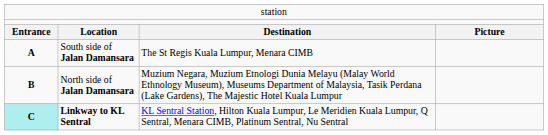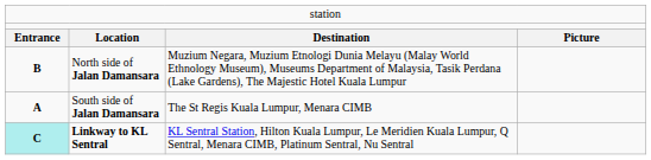rows swapped: South side of Jalan Damansara <-> North side of Jalan Damansara
